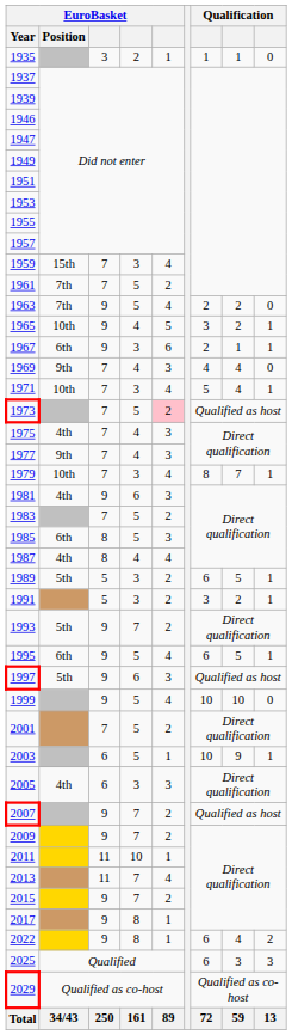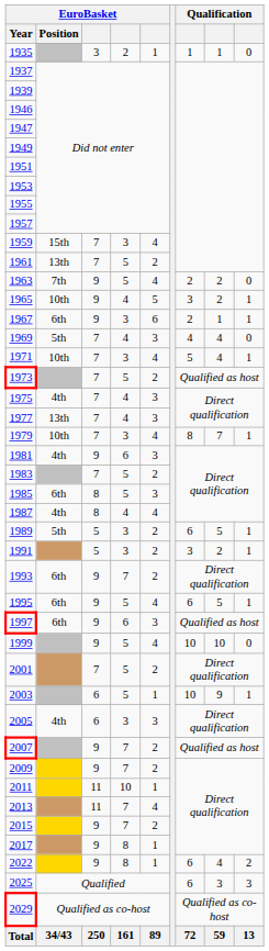1961 | EuroBasket / Position: 7th -> 13th
1969 | EuroBasket / Position: 9th -> 5th
1973 | column 5: pink background -> no background
1977 | EuroBasket / Position: 9th -> 13th
1993 | EuroBasket / Position: 5th -> 6th
1997 | EuroBasket / Position: 5th -> 6th
